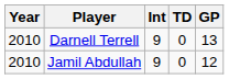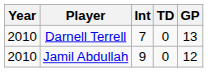Darnell Terrell | Int: 9 -> 7
